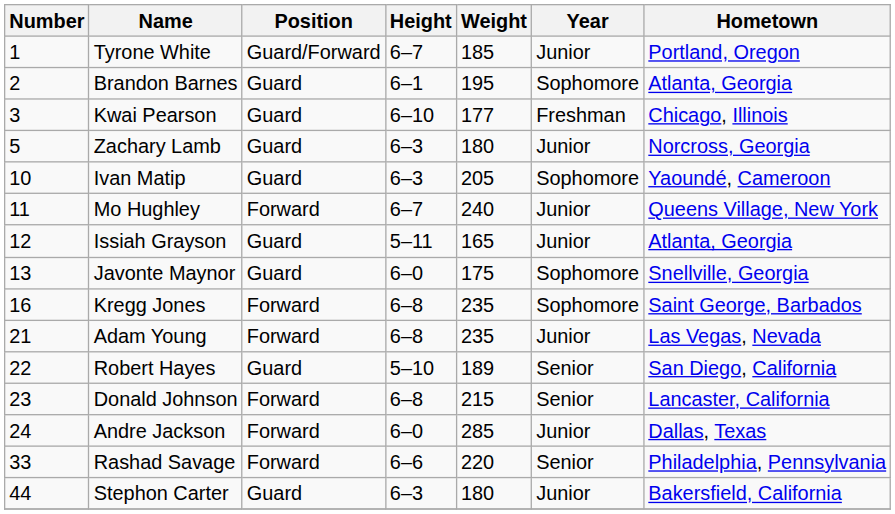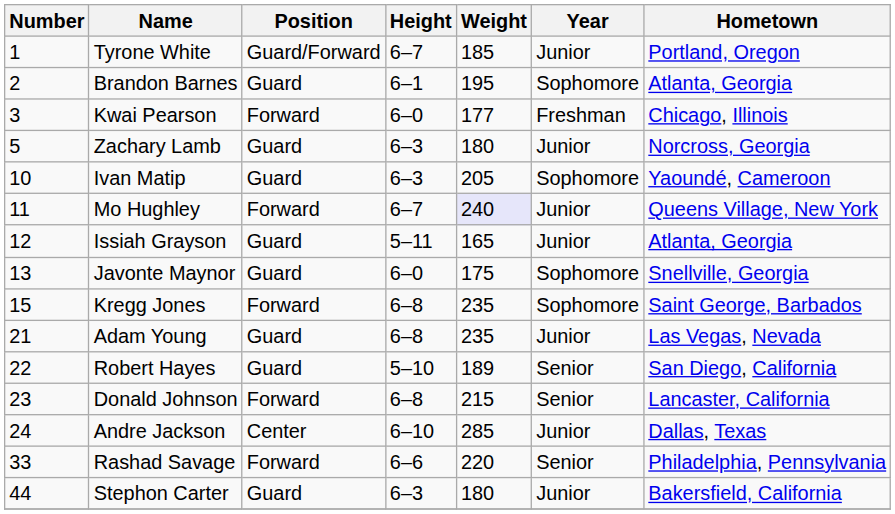Kwai Pearson | Position: Guard -> Forward
Kwai Pearson | Height: 6–10 -> 6–0
Mo Hughley | Weight: no background -> lavender background
Kregg Jones | Number: 16 -> 15
Adam Young | Position: Forward -> Guard
Andre Jackson | Position: Forward -> Center
Andre Jackson | Height: 6–0 -> 6–10
